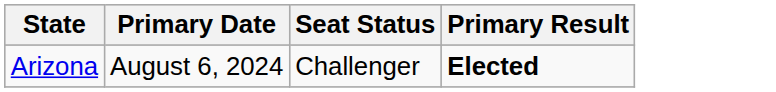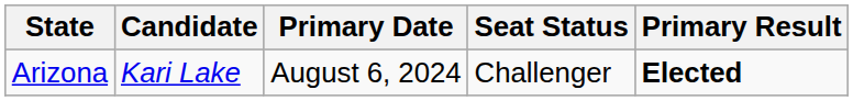+ column: Candidate | Kari Lake
